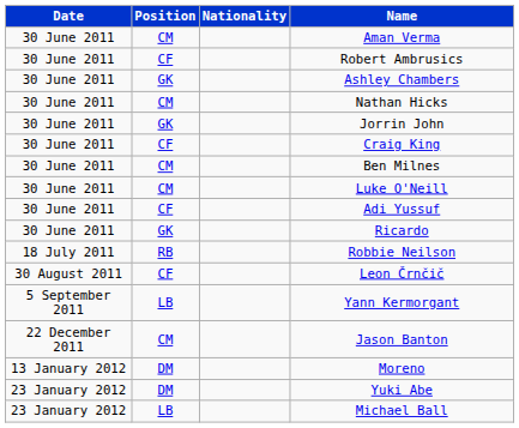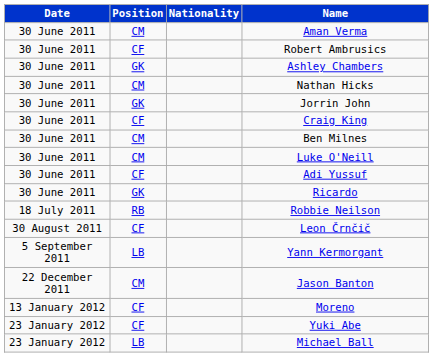Moreno | Position: DM -> CF
Yuki Abe | Position: DM -> CF
